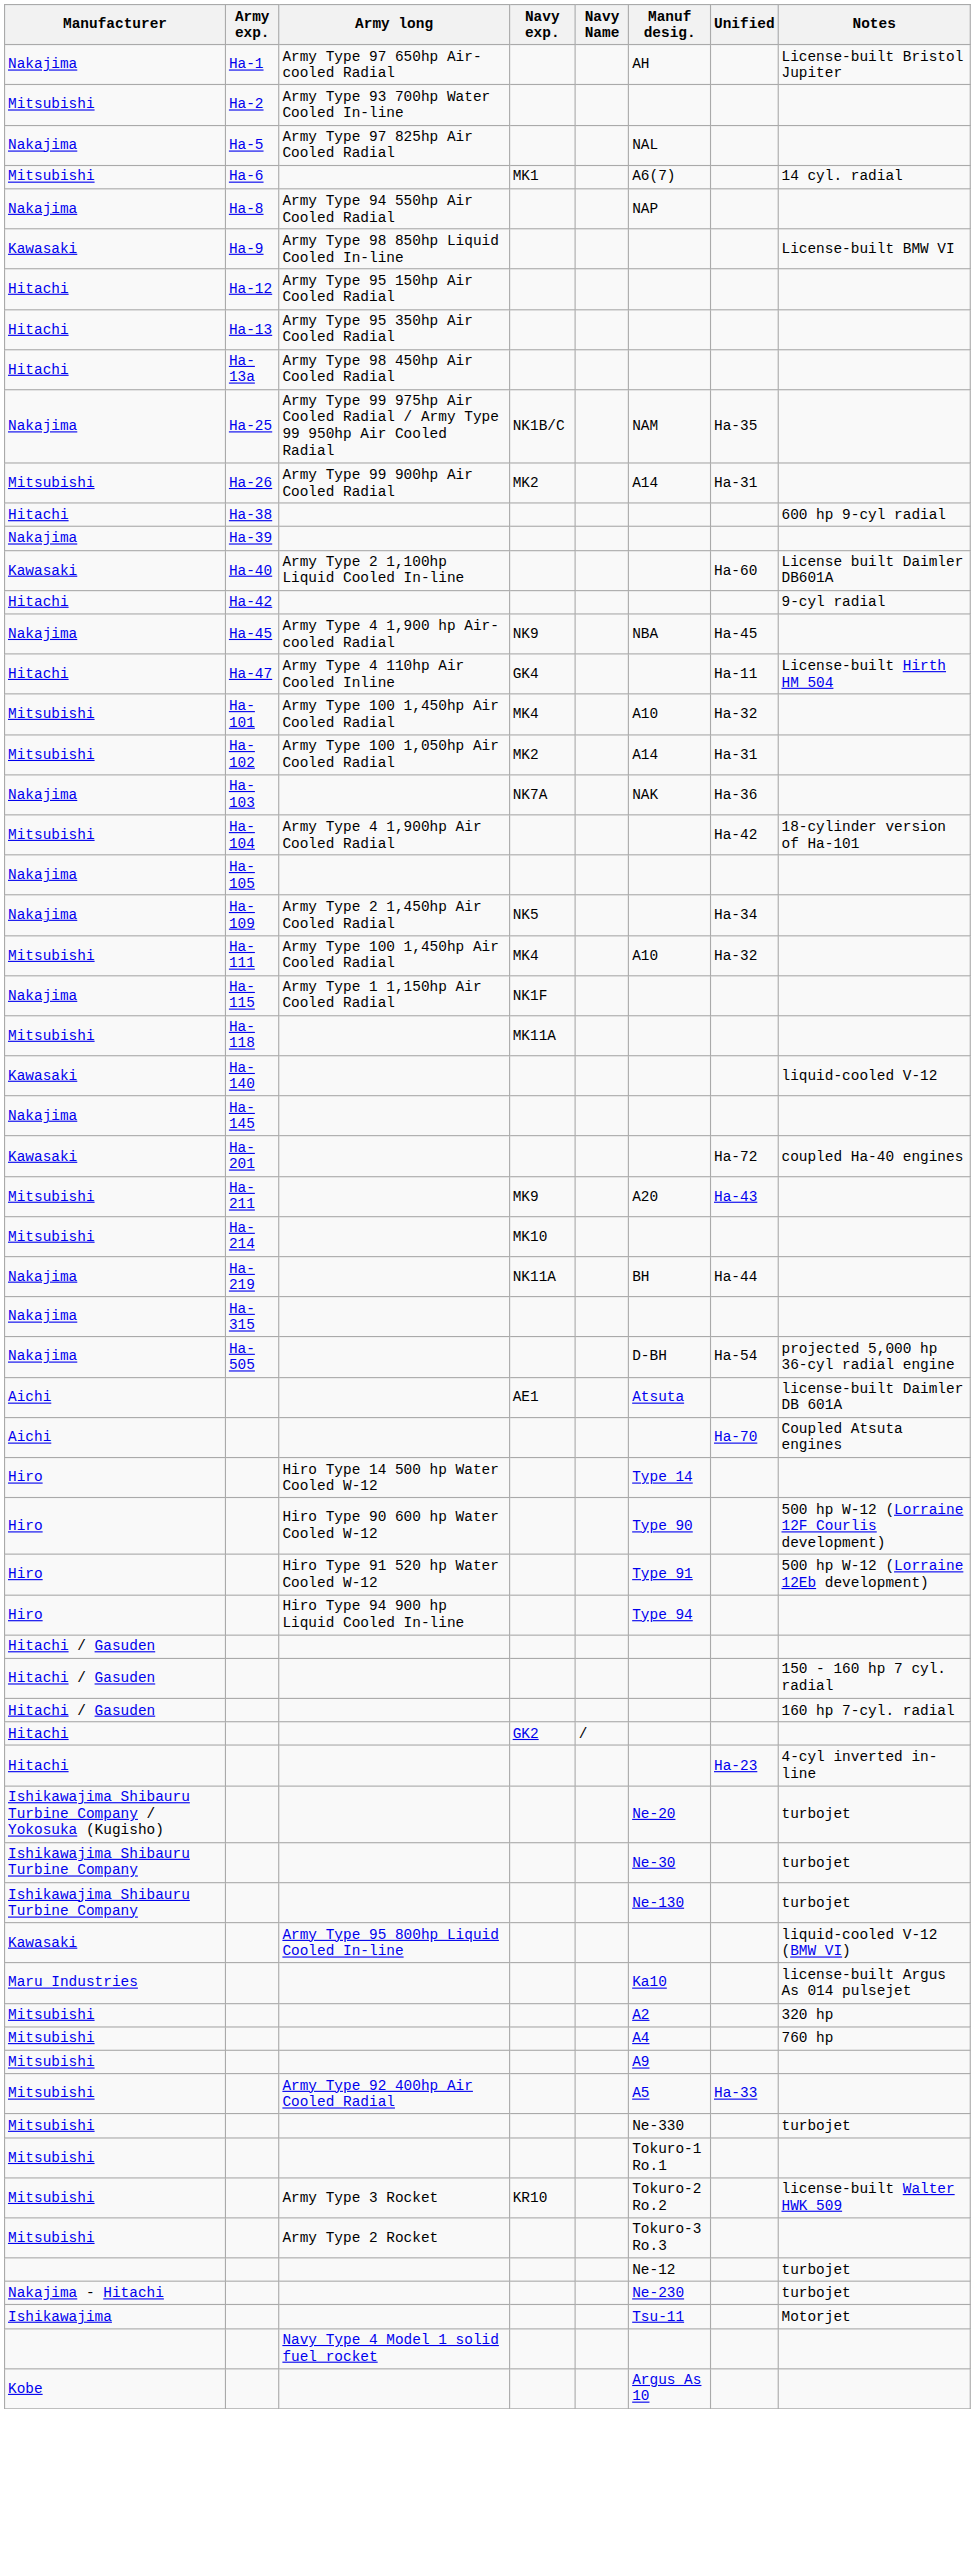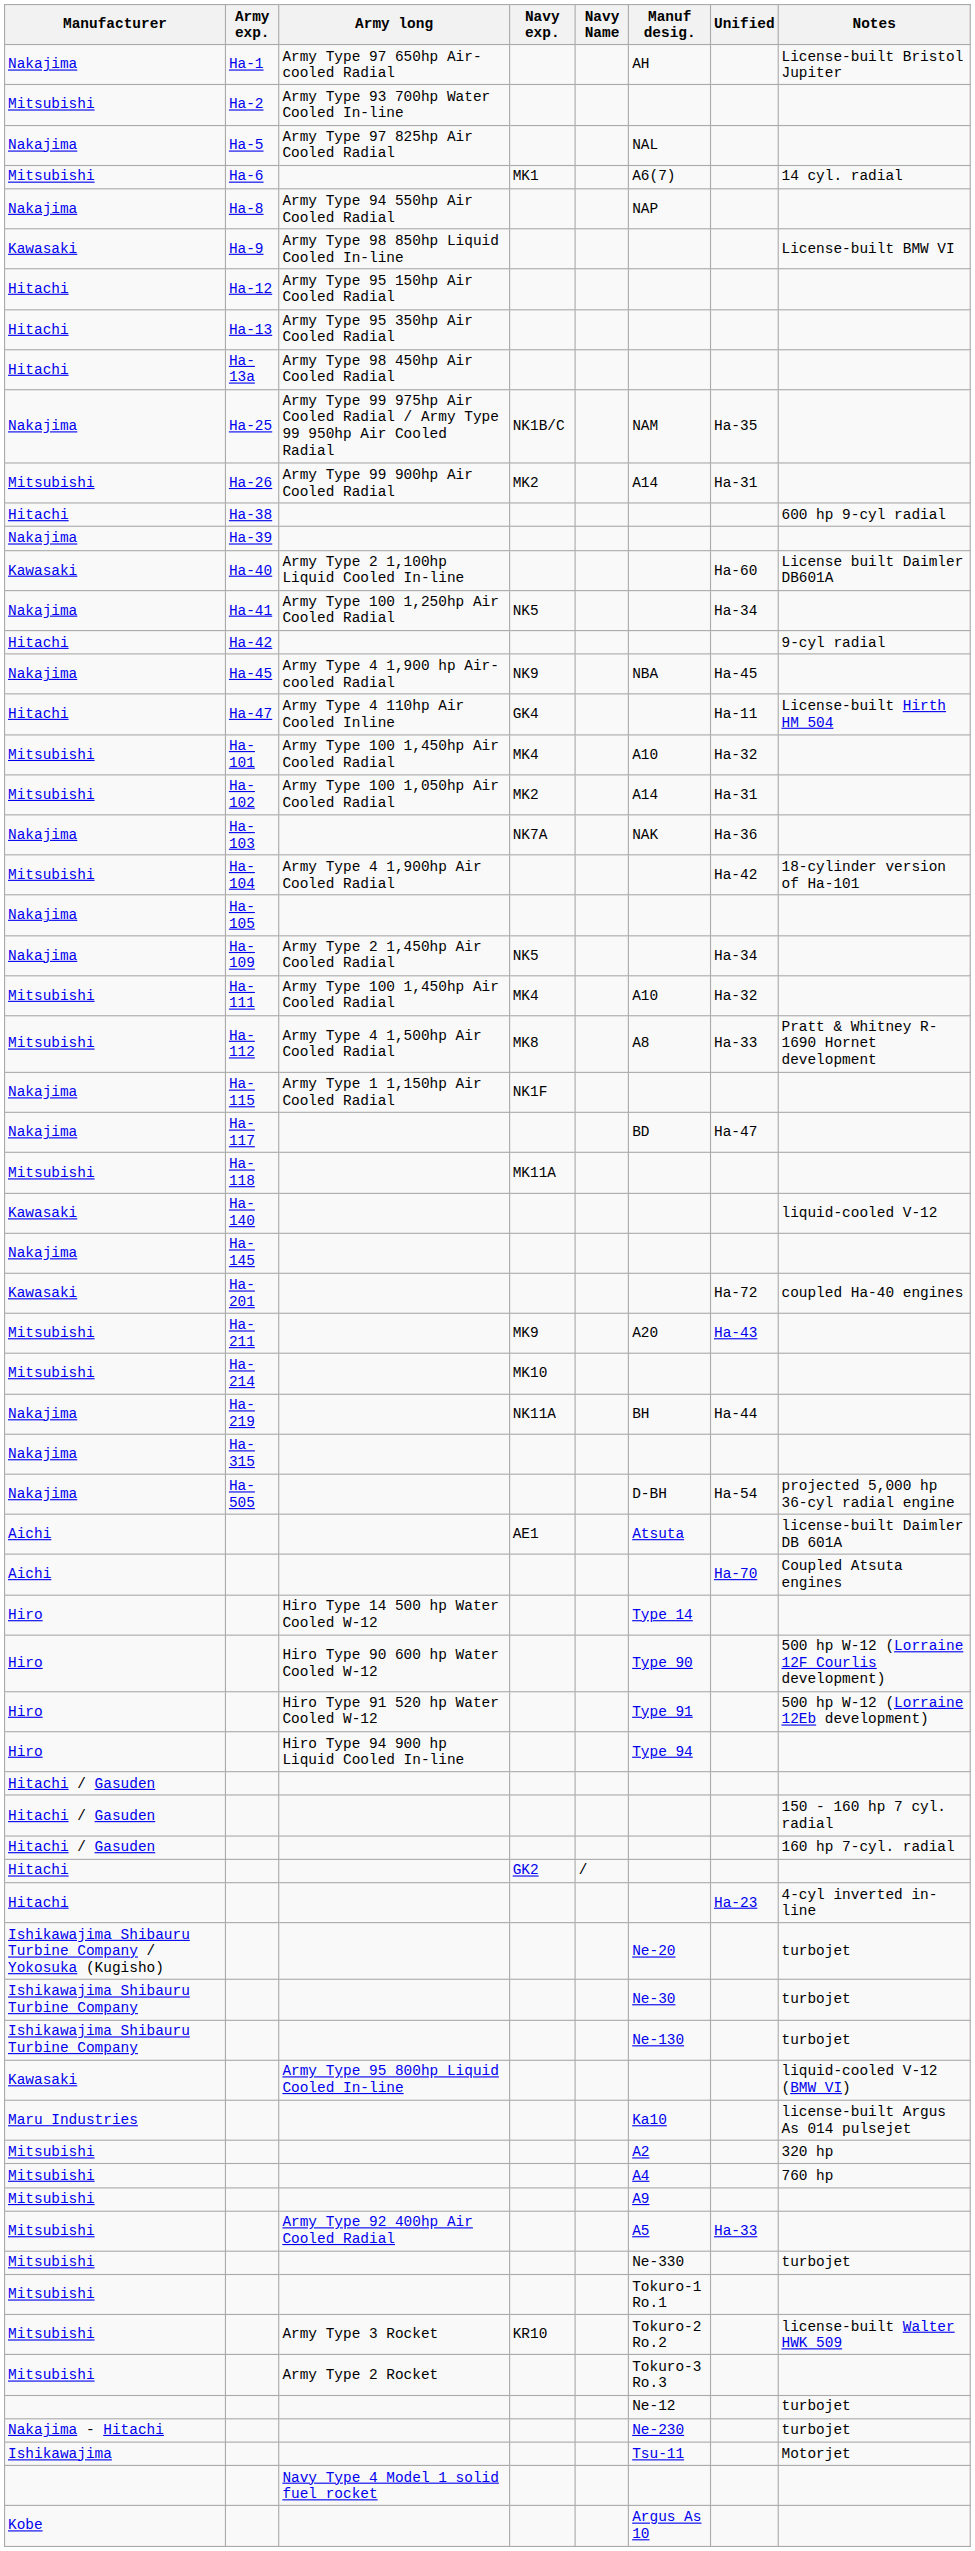+ row: Nakajima | Ha-41 | Army Type 100 1,250hp Air Cooled Radial | NK5 | Ha-34
+ row: Mitsubishi | Ha-112 | Army Type 4 1,500hp Air Cooled Radial | MK8 | A8 | Ha-33 | Pratt & Whitney R-1690 Hornet development
+ row: Nakajima | Ha-117 | BD | Ha-47
